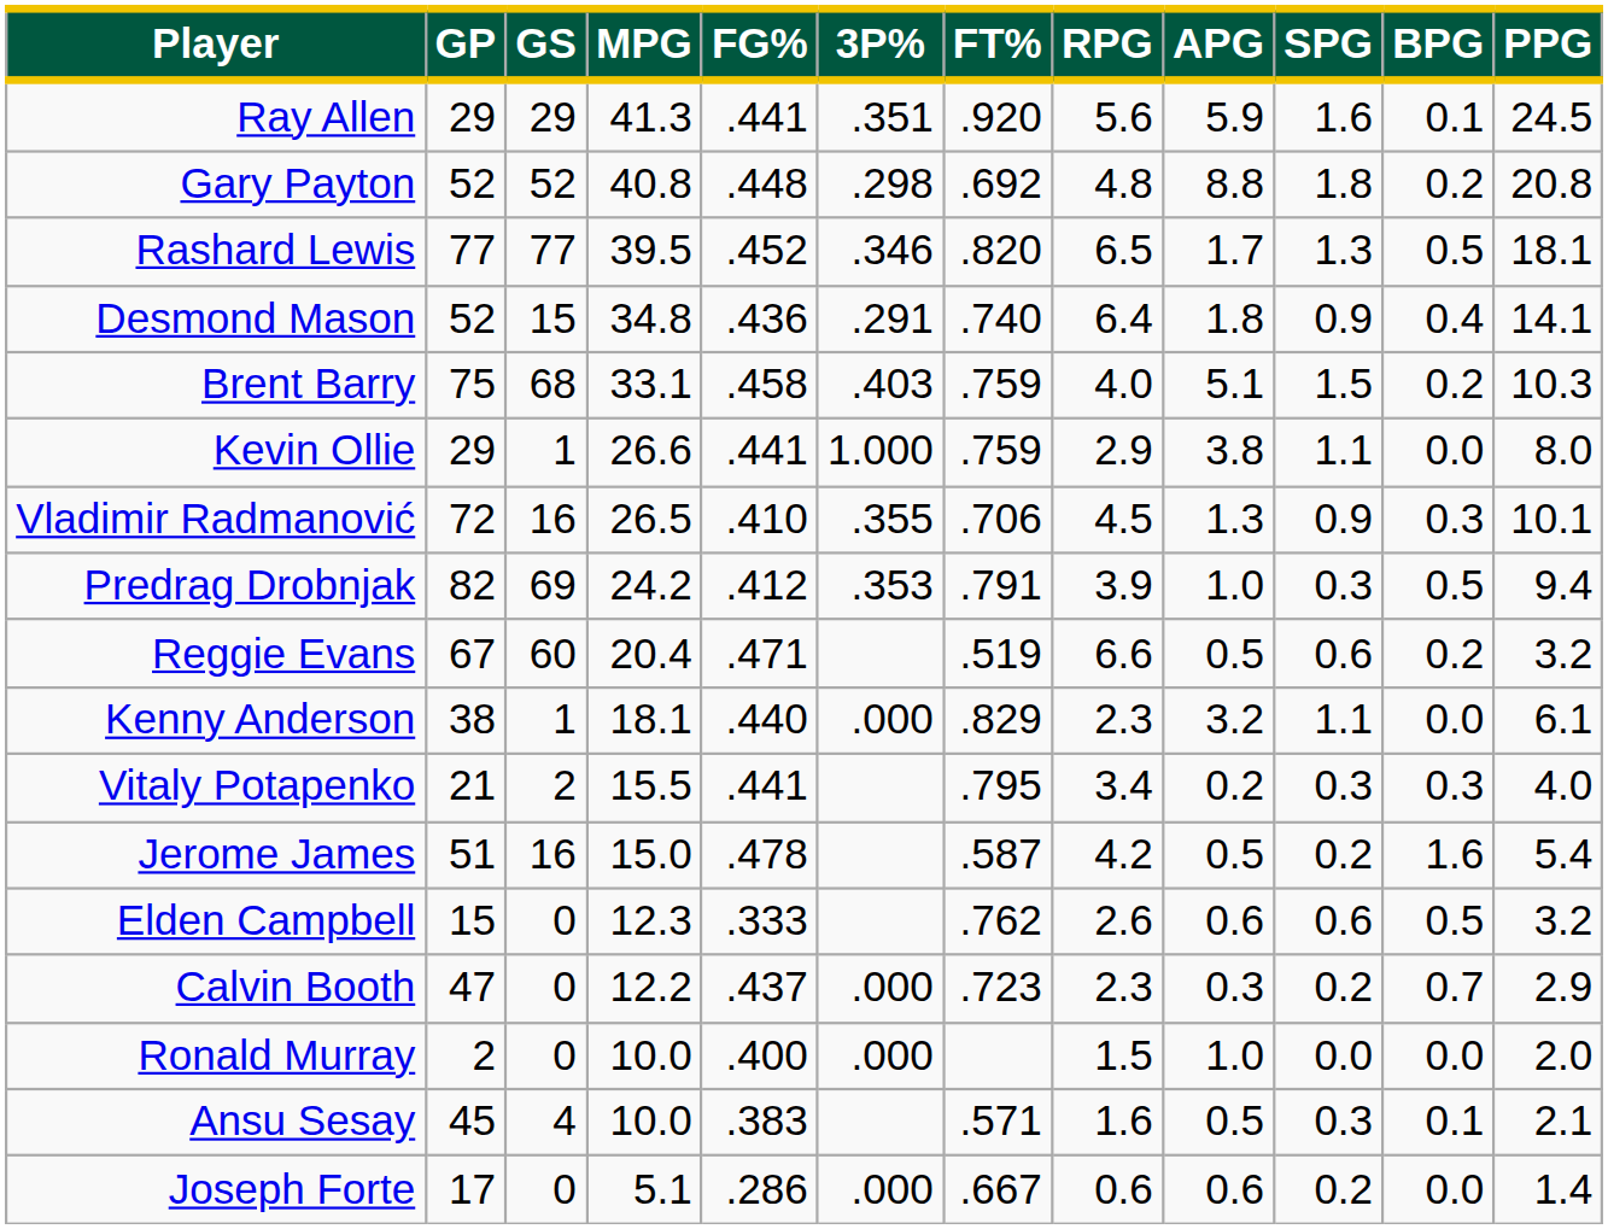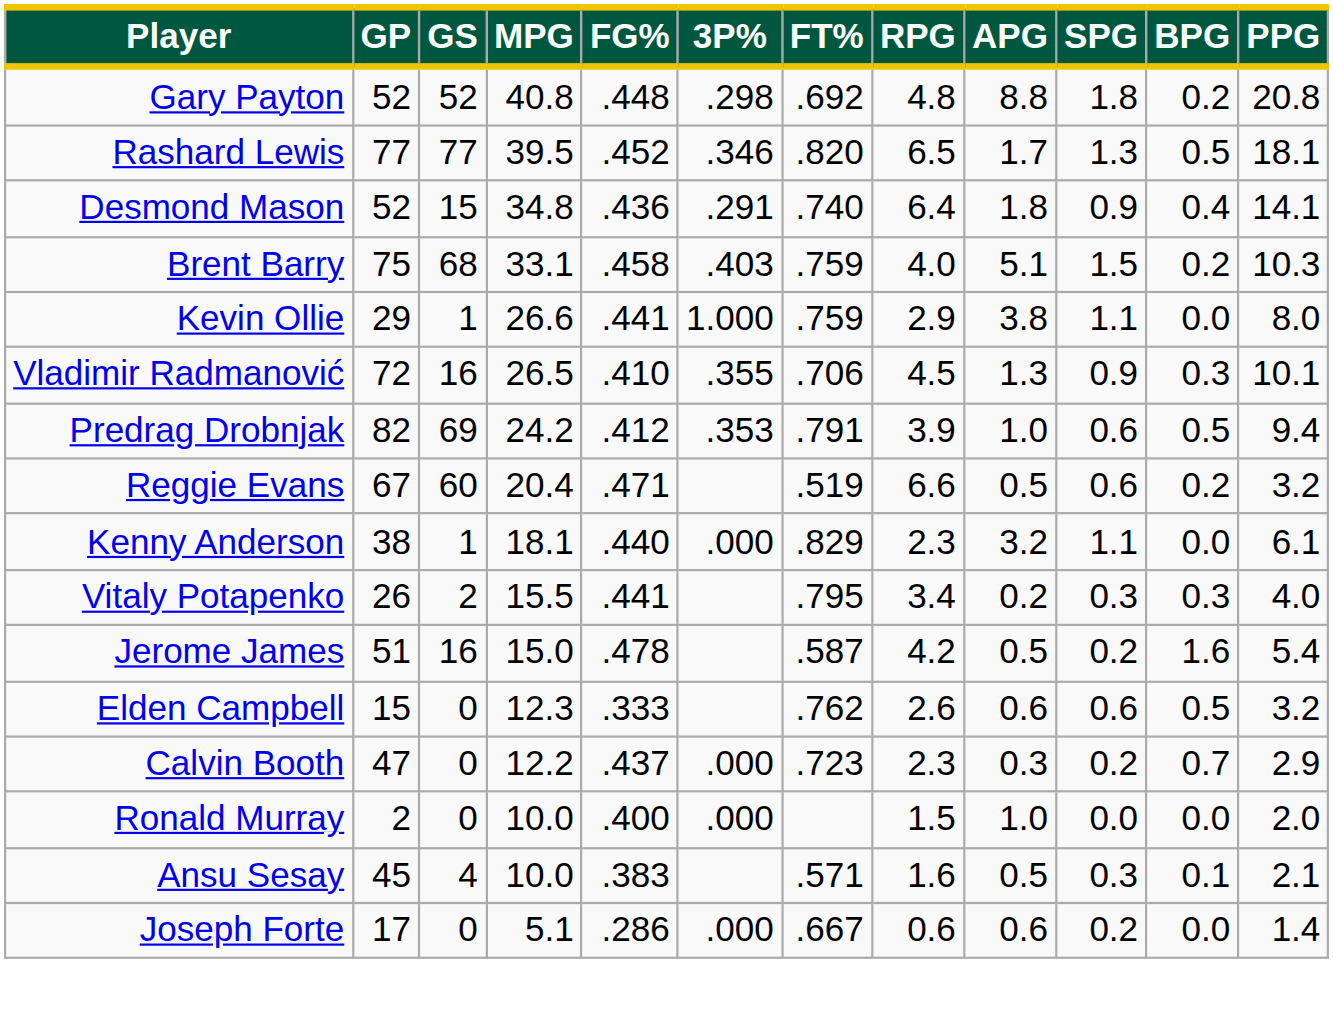- row: Ray Allen | 29 | 29 | 41.3 | .441 | .351 | .920 | 5.6 | 5.9 | 1.6 | 0.1 | 24.5
Predrag Drobnjak | SPG: 0.3 -> 0.6
Vitaly Potapenko | GP: 21 -> 26
